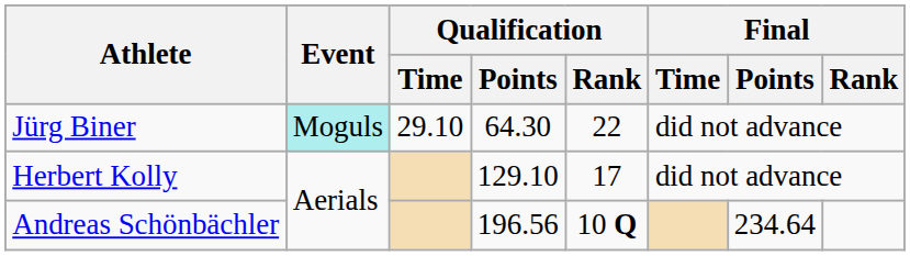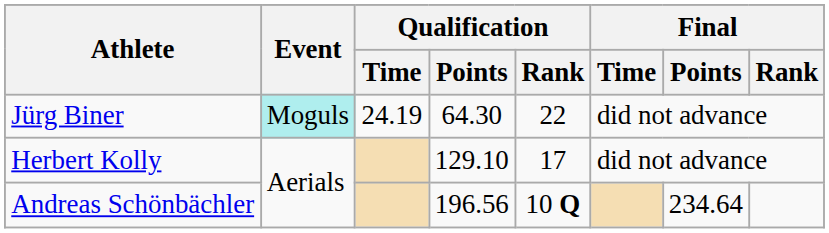Jürg Biner | Qualification / Time: 29.10 -> 24.19
